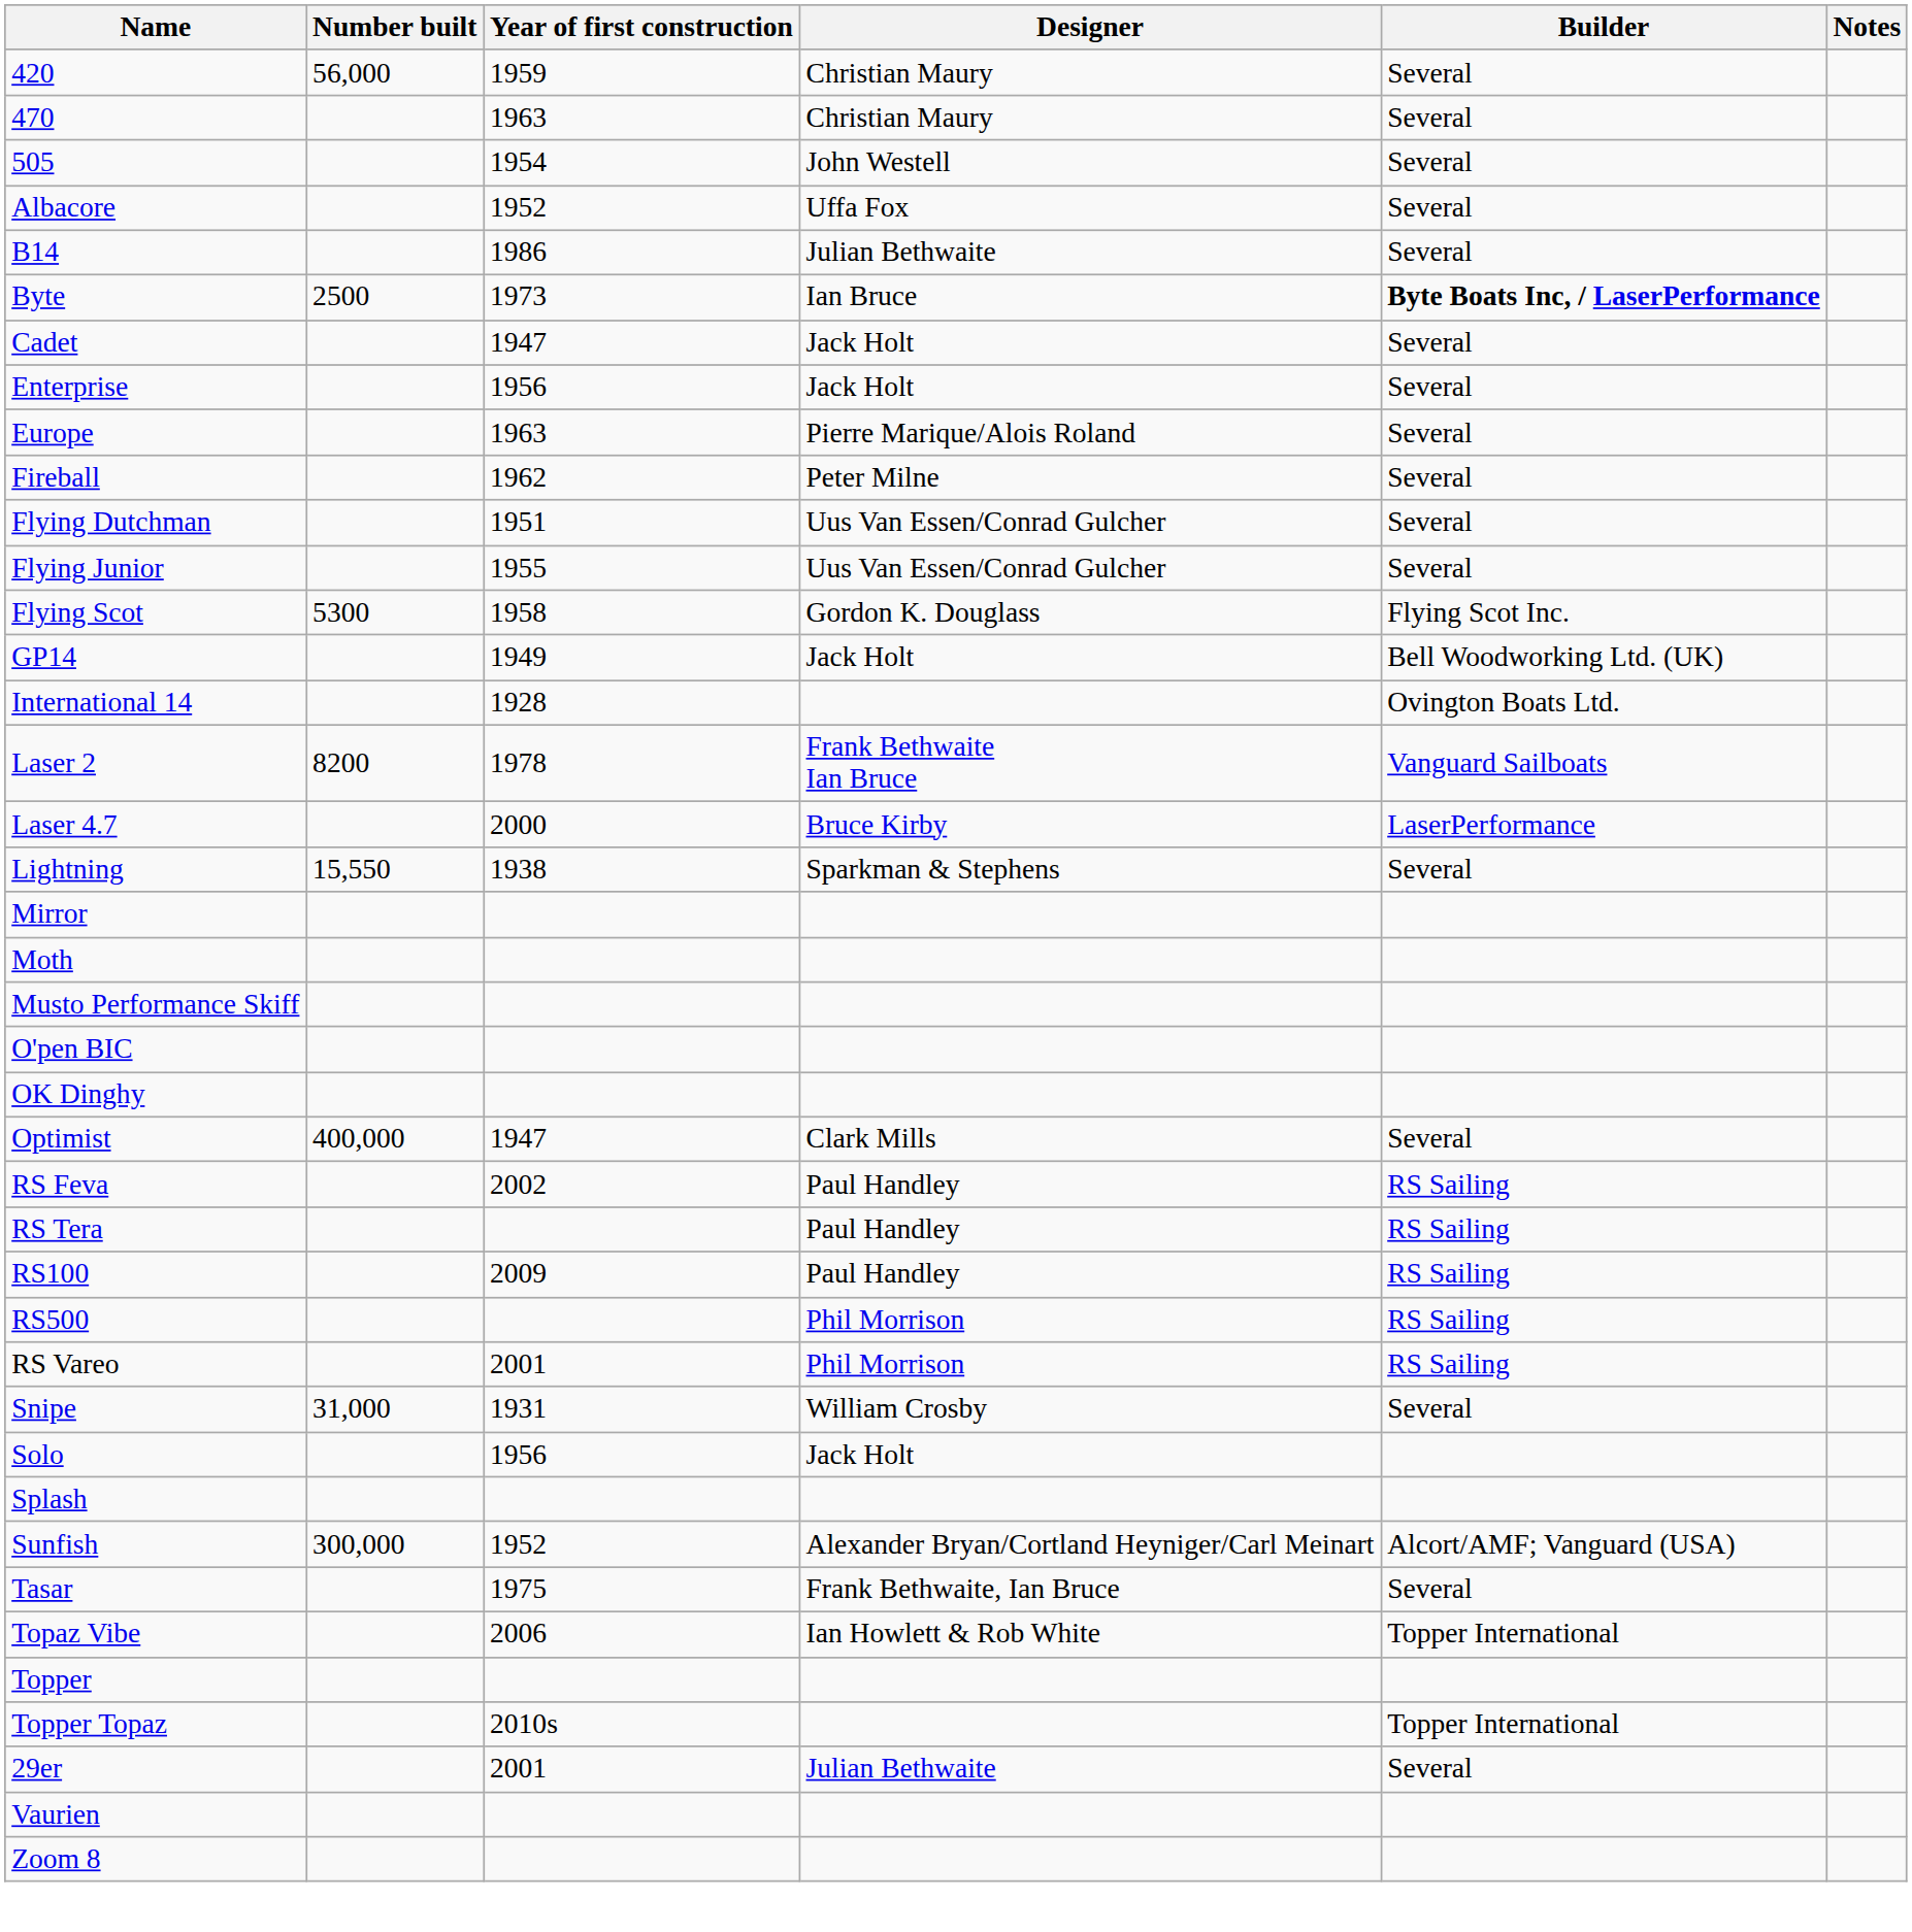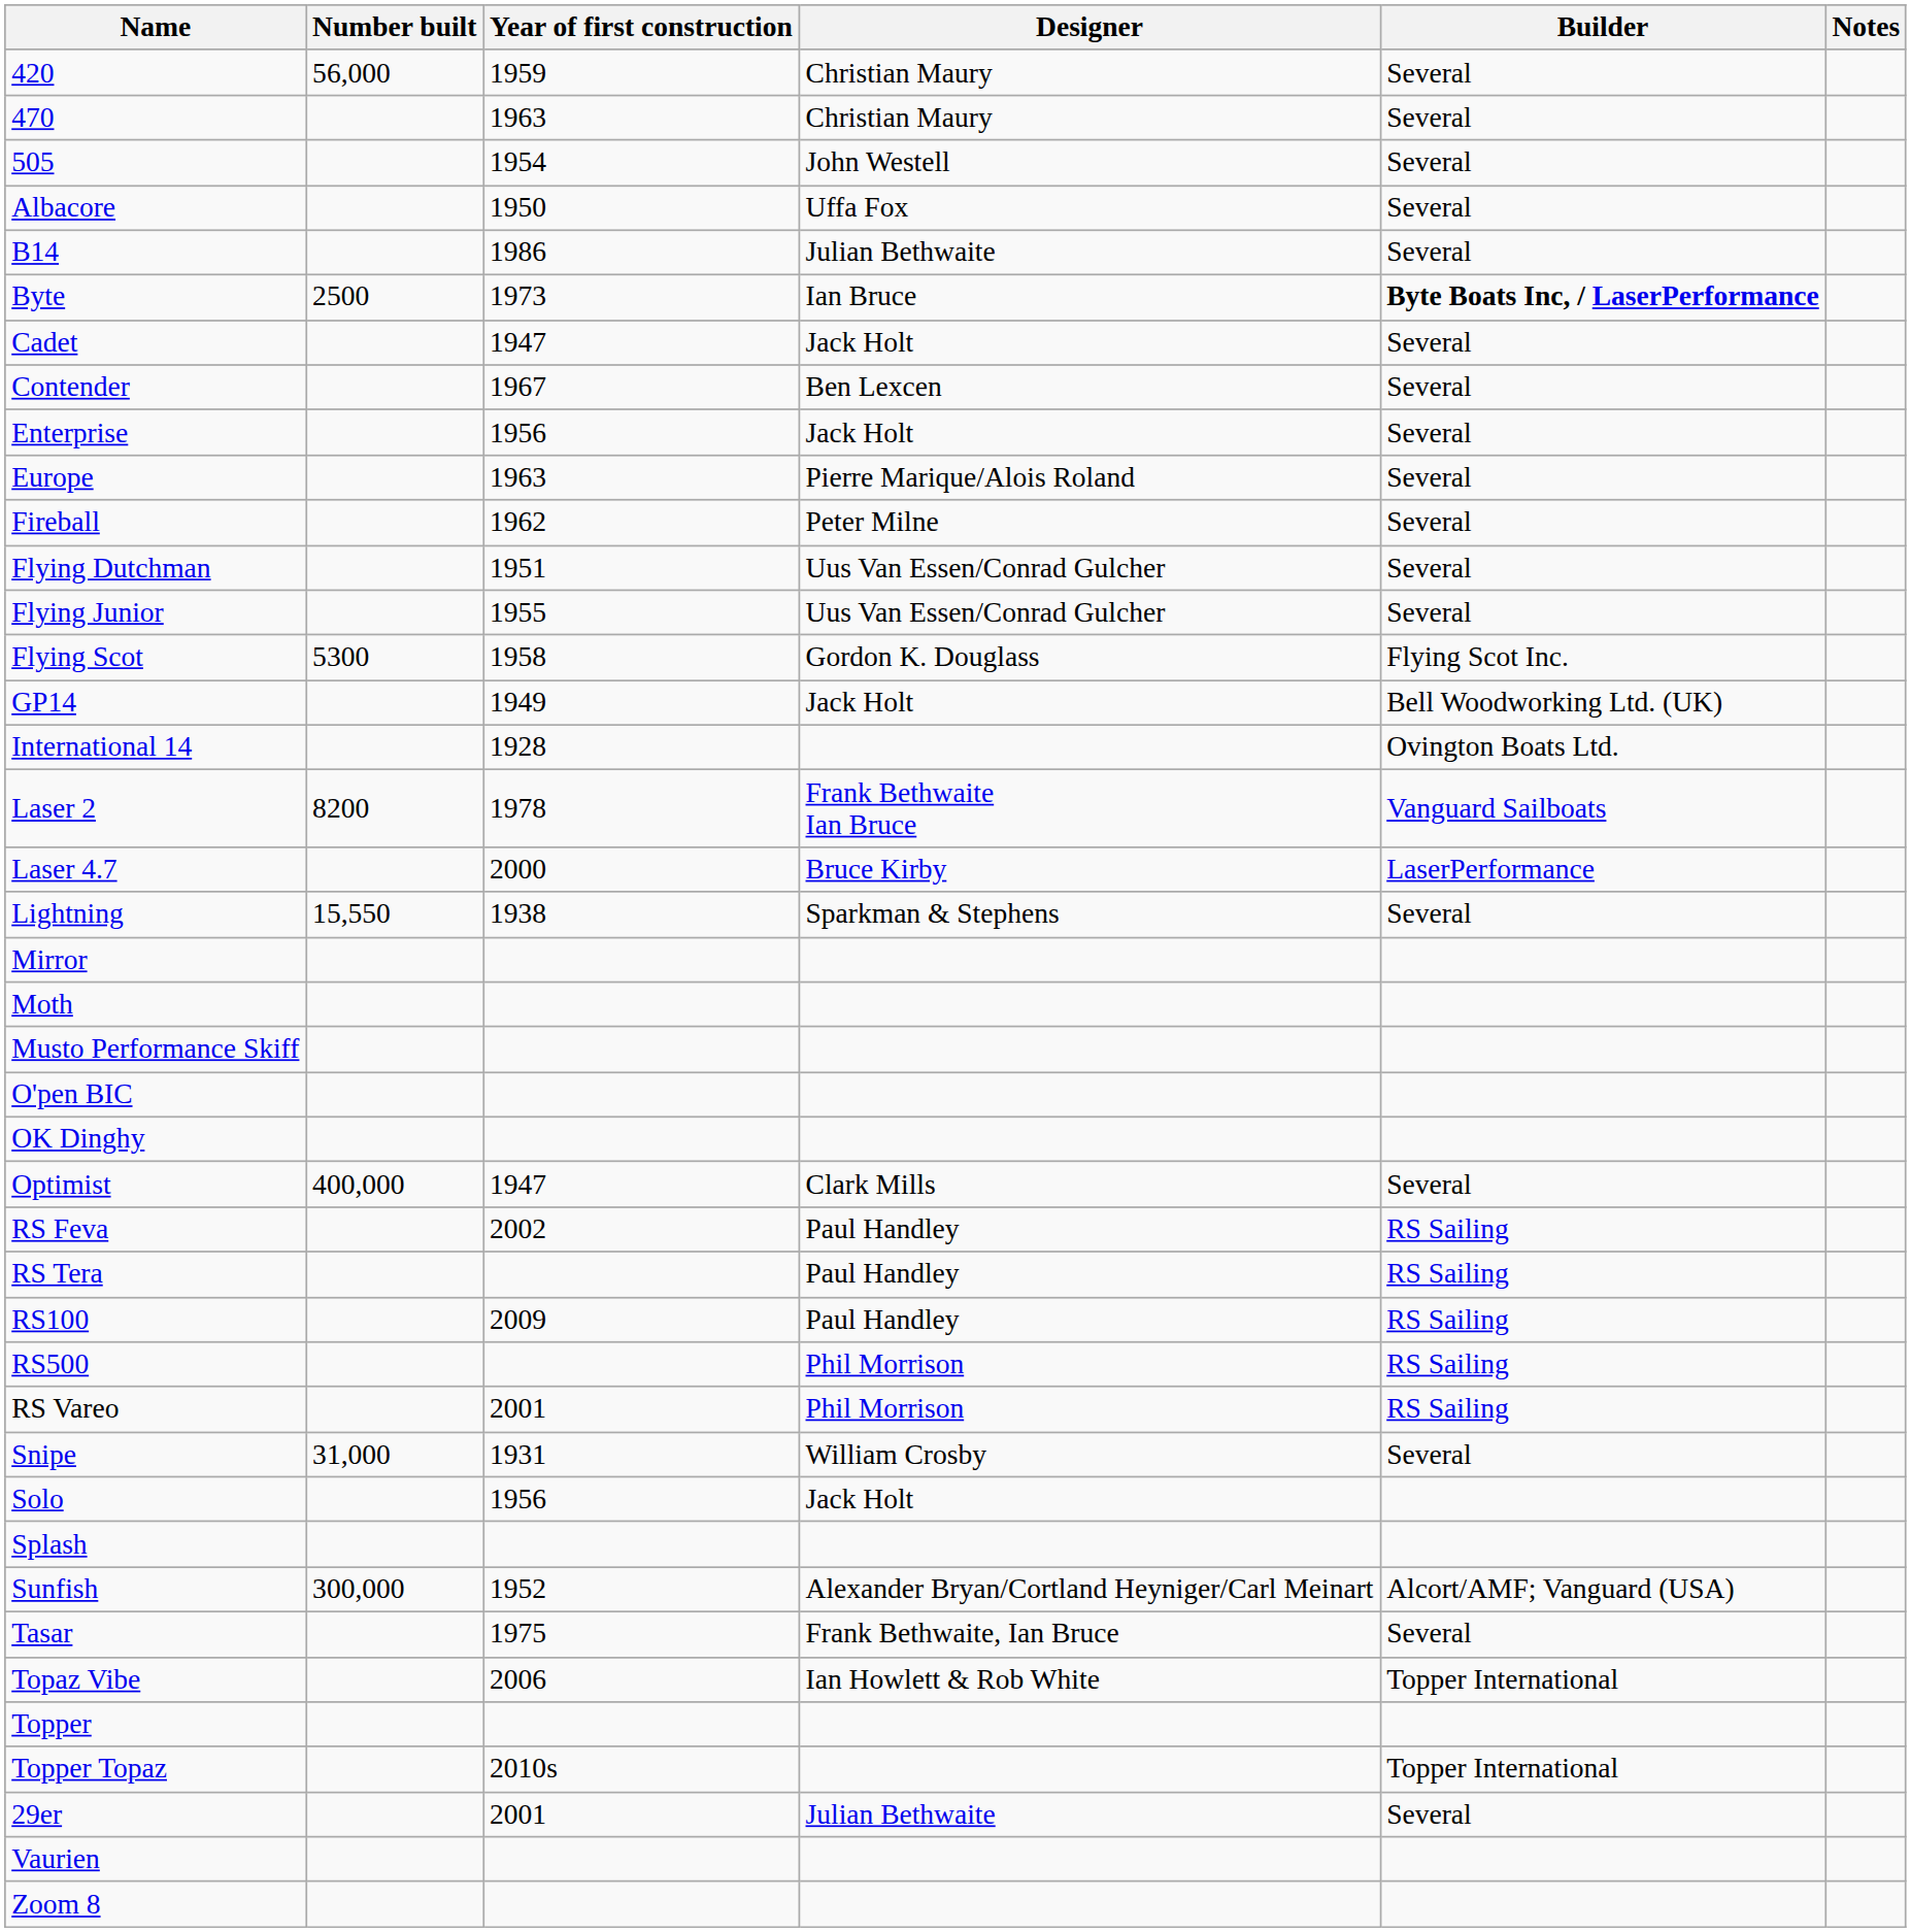Albacore | Year of first construction: 1952 -> 1950
+ row: Contender | 1967 | Ben Lexcen | Several
